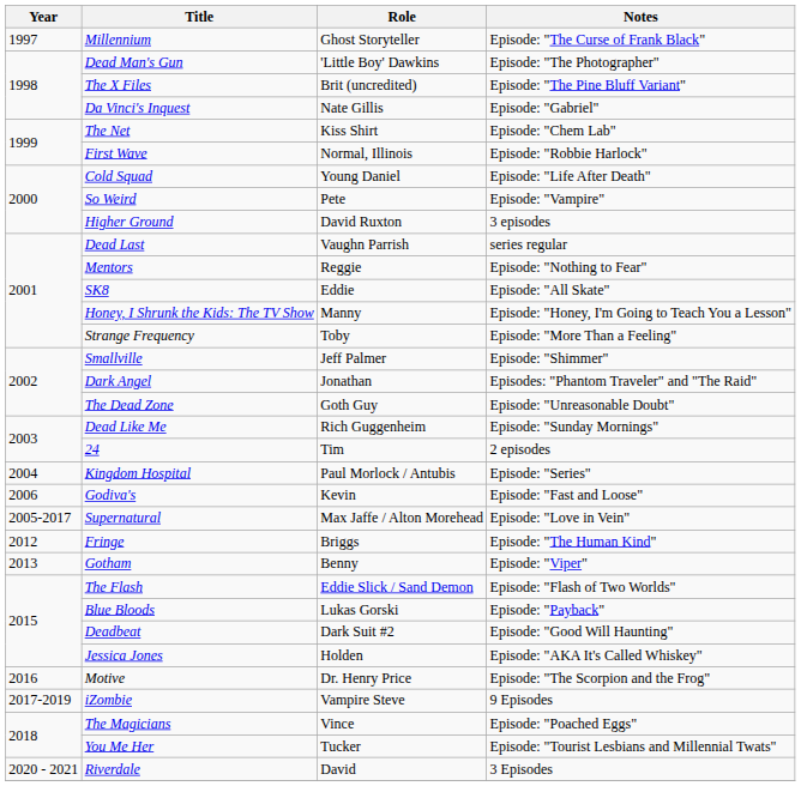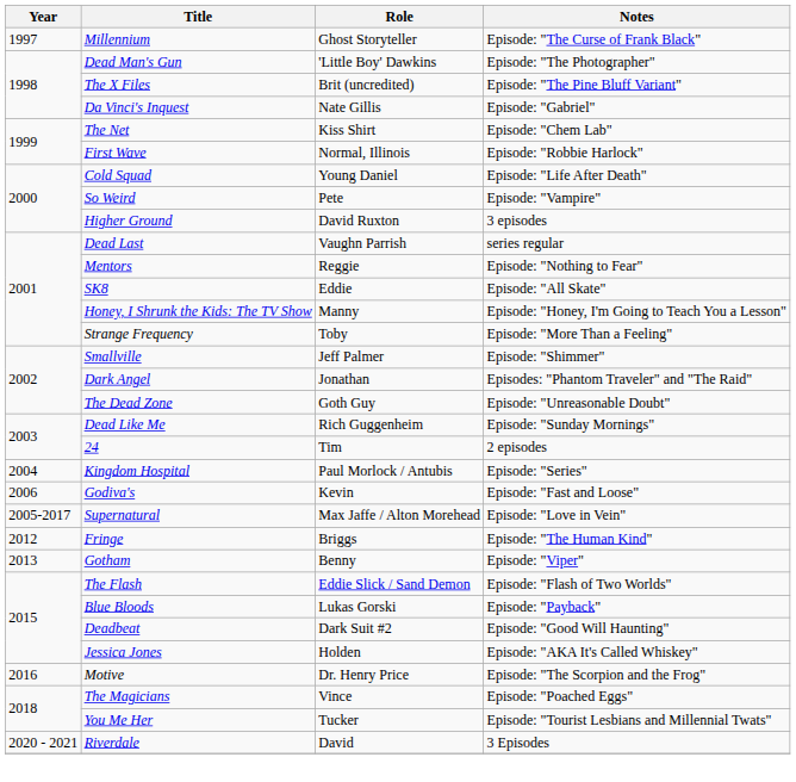- row: 2017-2019 | iZombie | Vampire Steve | 9 Episodes
